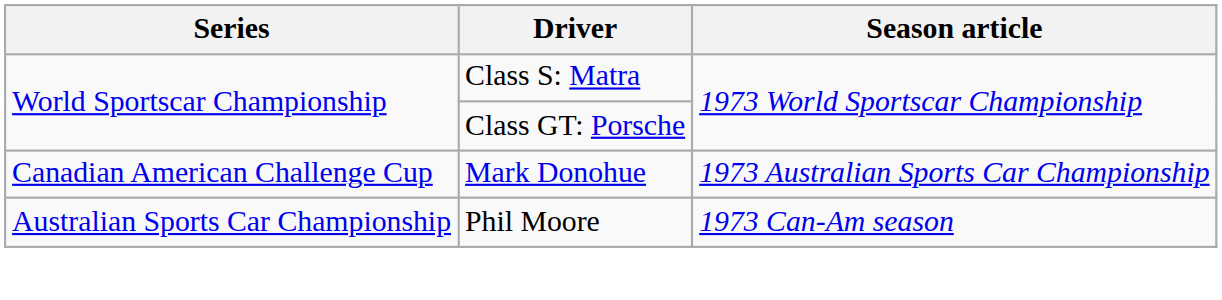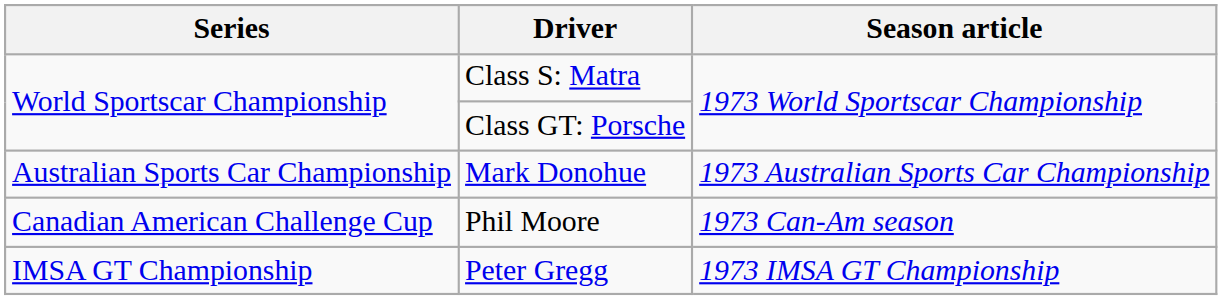Mark Donohue | Series: Canadian American Challenge Cup -> Australian Sports Car Championship
Phil Moore | Series: Australian Sports Car Championship -> Canadian American Challenge Cup
+ row: IMSA GT Championship | Peter Gregg | 1973 IMSA GT Championship
